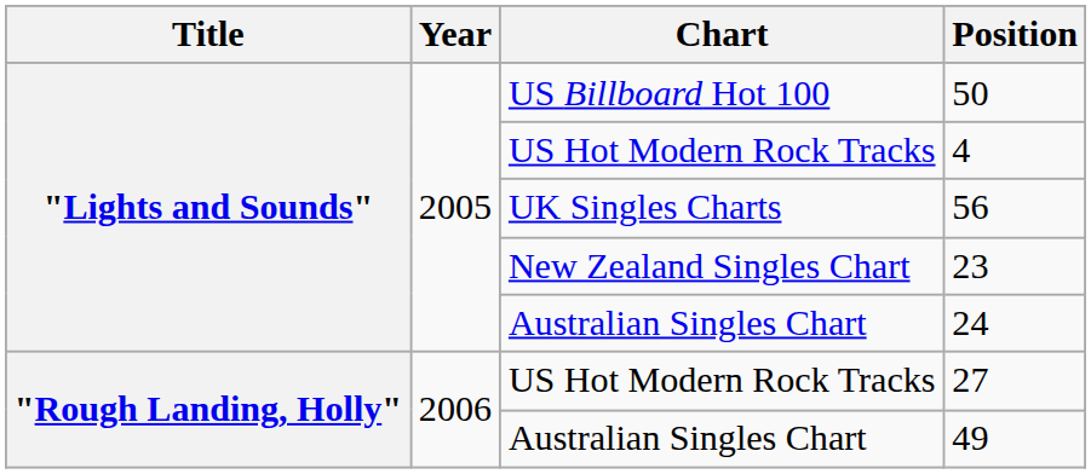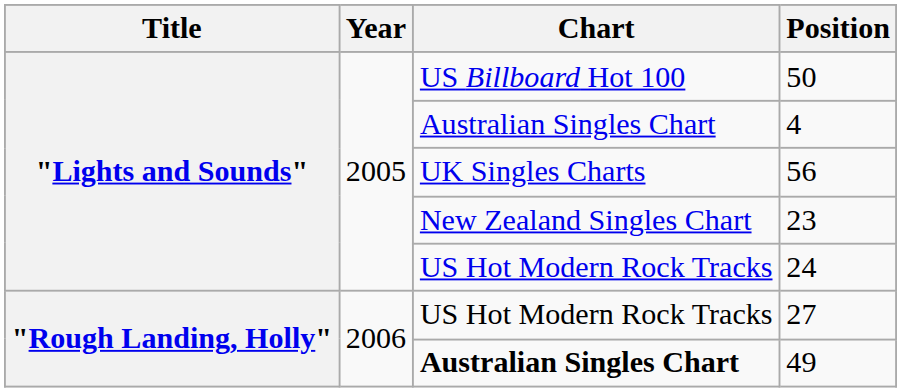4 | Chart: US Hot Modern Rock Tracks -> Australian Singles Chart
24 | Chart: Australian Singles Chart -> US Hot Modern Rock Tracks
49 | Chart: normal -> bold
